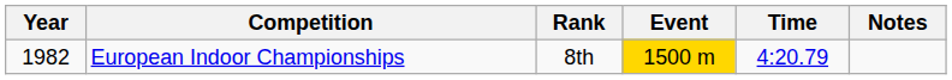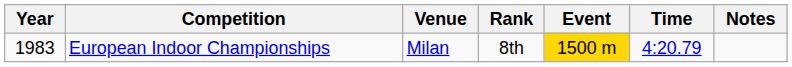+ column: Venue | Milan
European Indoor Championships | Year: 1982 -> 1983
